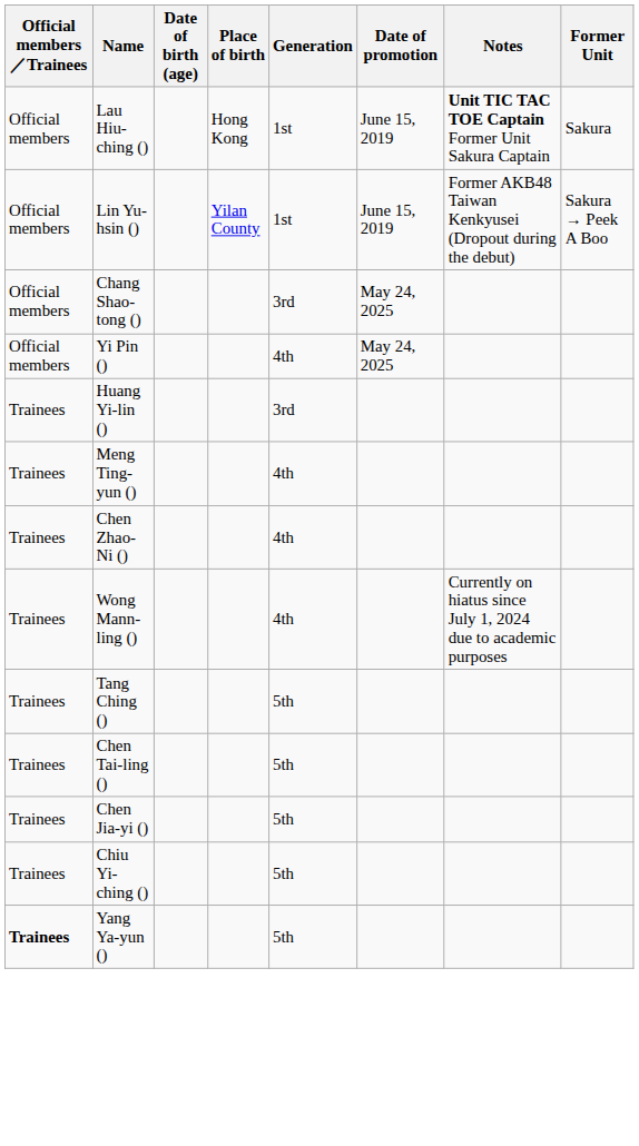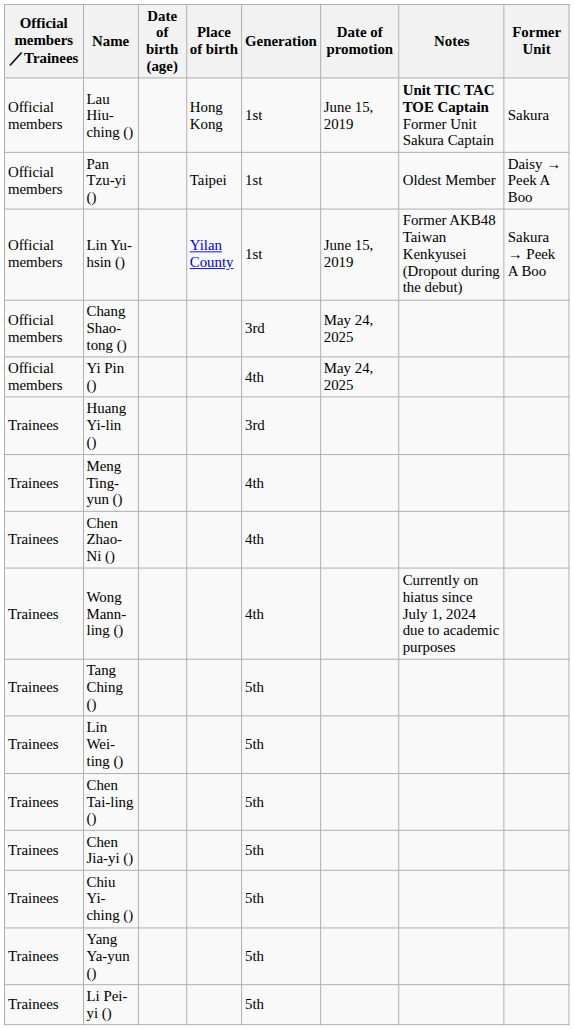+ row: Official members | Pan Tzu-yi () | Taipei | 1st | Oldest Member | Daisy → Peek A Boo
+ row: Trainees | Lin Wei-ting () | 5th
Yang Ya-yun () | Official members／Trainees: bold -> normal
+ row: Trainees | Li Pei-yi () | 5th
